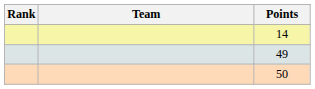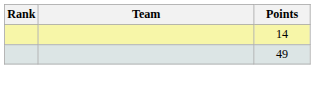- row: 50
